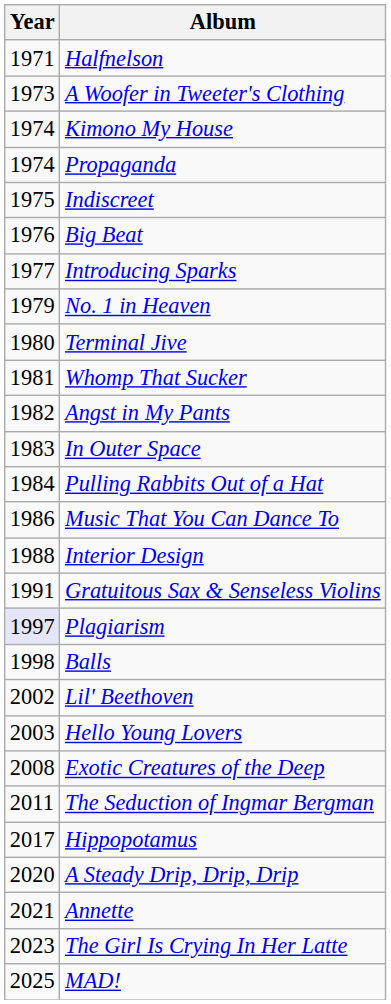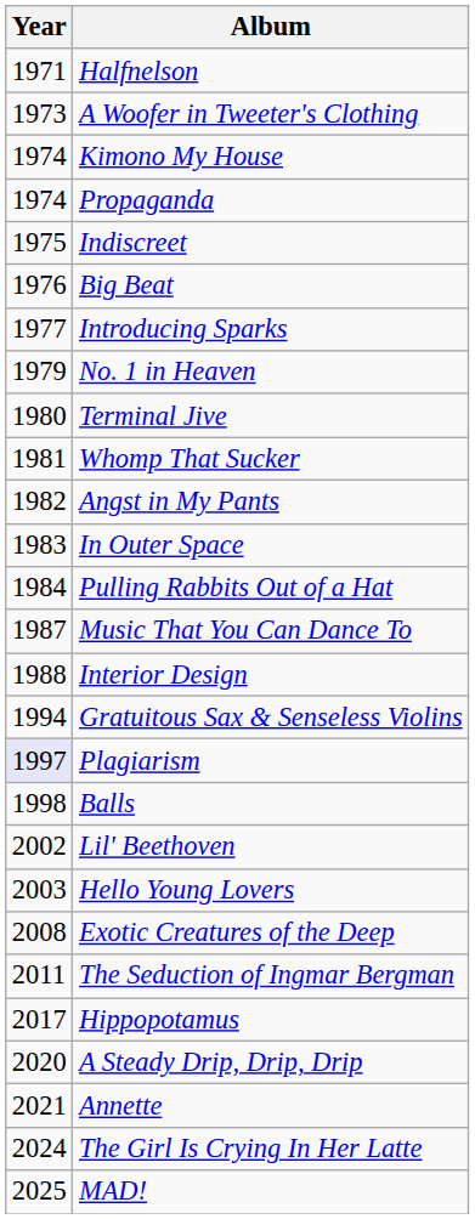Music That You Can Dance To | Year: 1986 -> 1987
Gratuitous Sax & Senseless Violins | Year: 1991 -> 1994
The Girl Is Crying In Her Latte | Year: 2023 -> 2024
